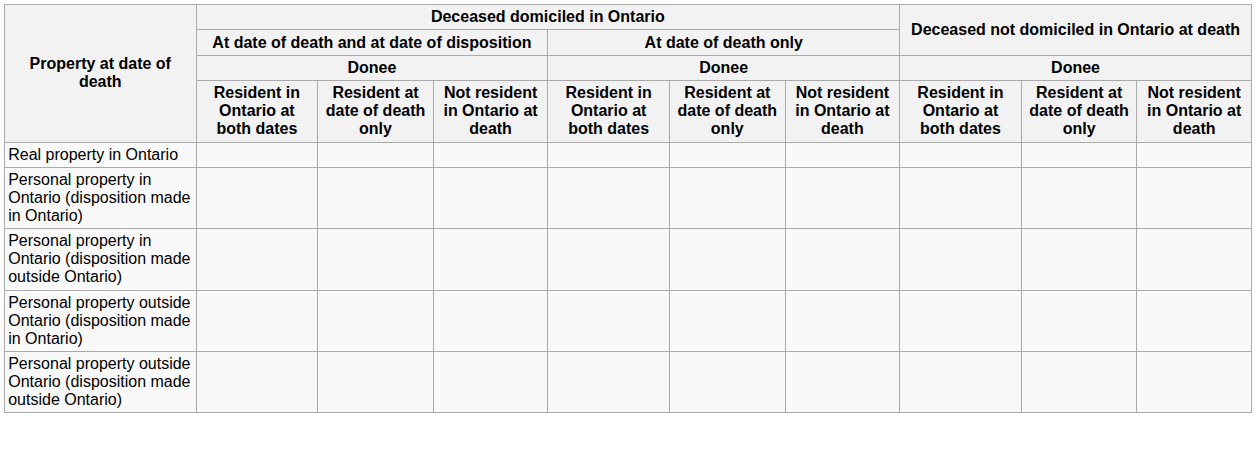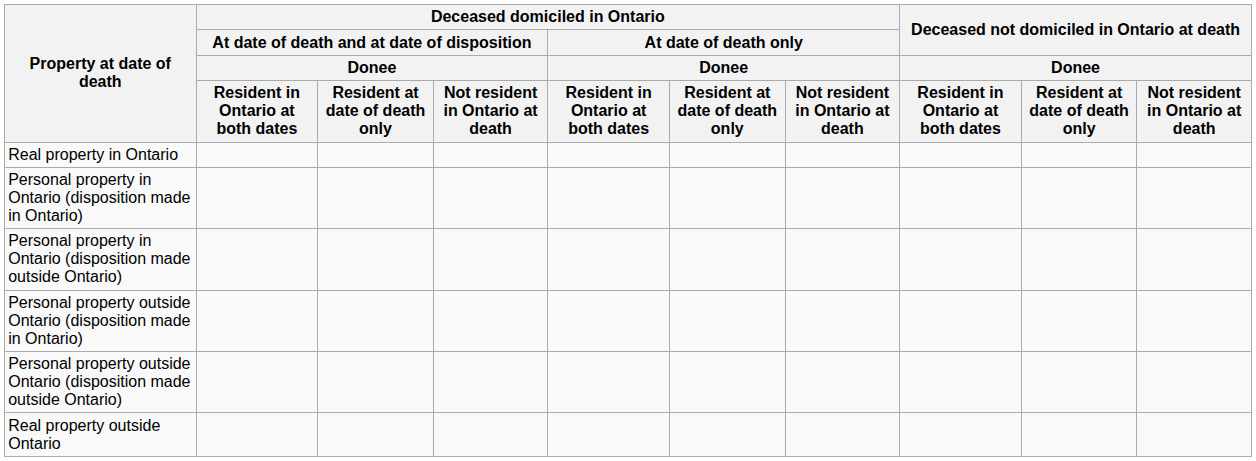+ row: Real property outside Ontario
